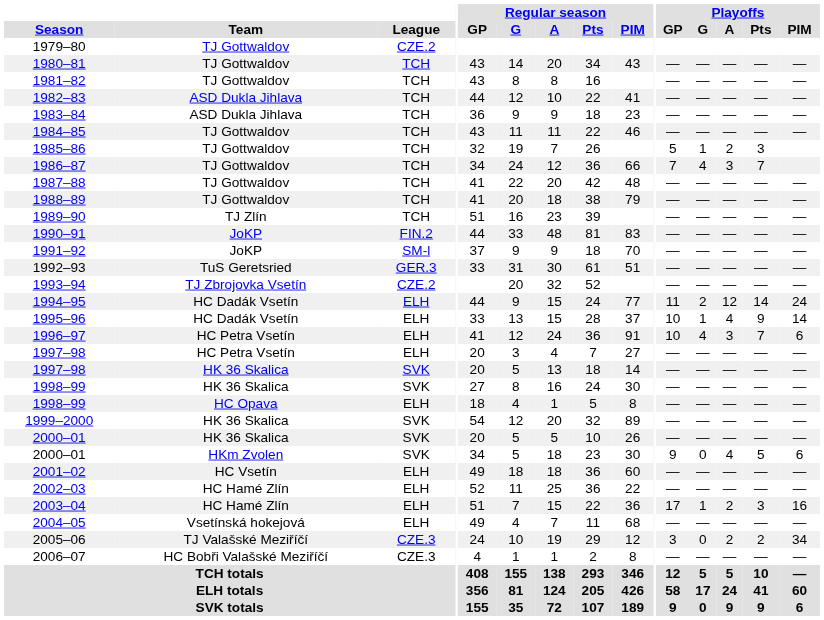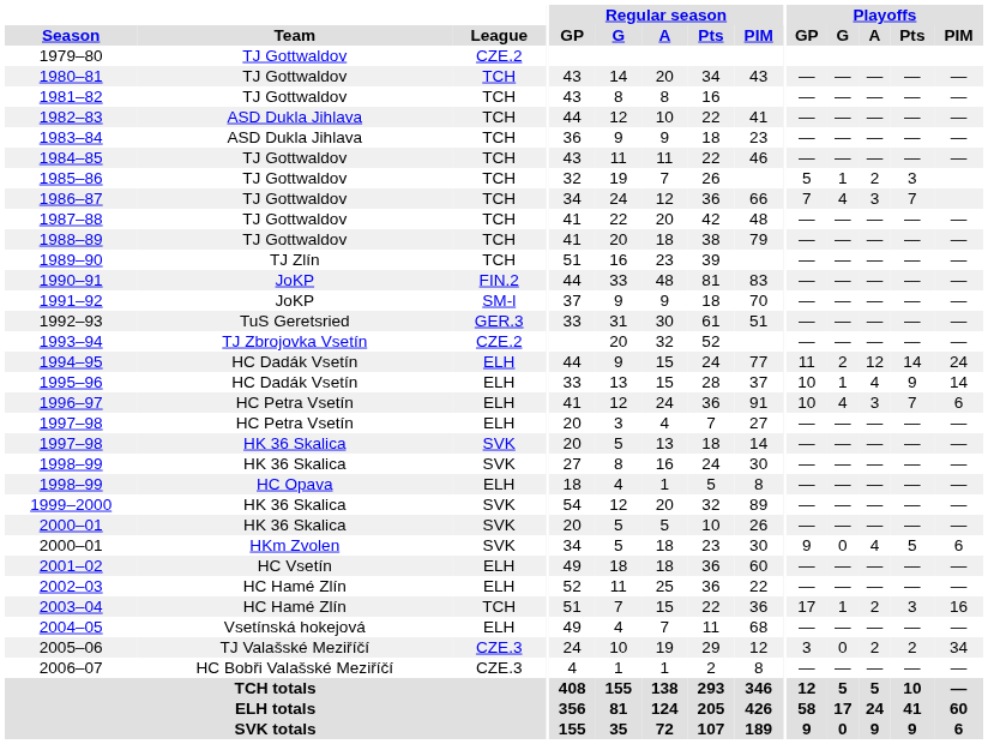2003–04 | League: ELH -> TCH
